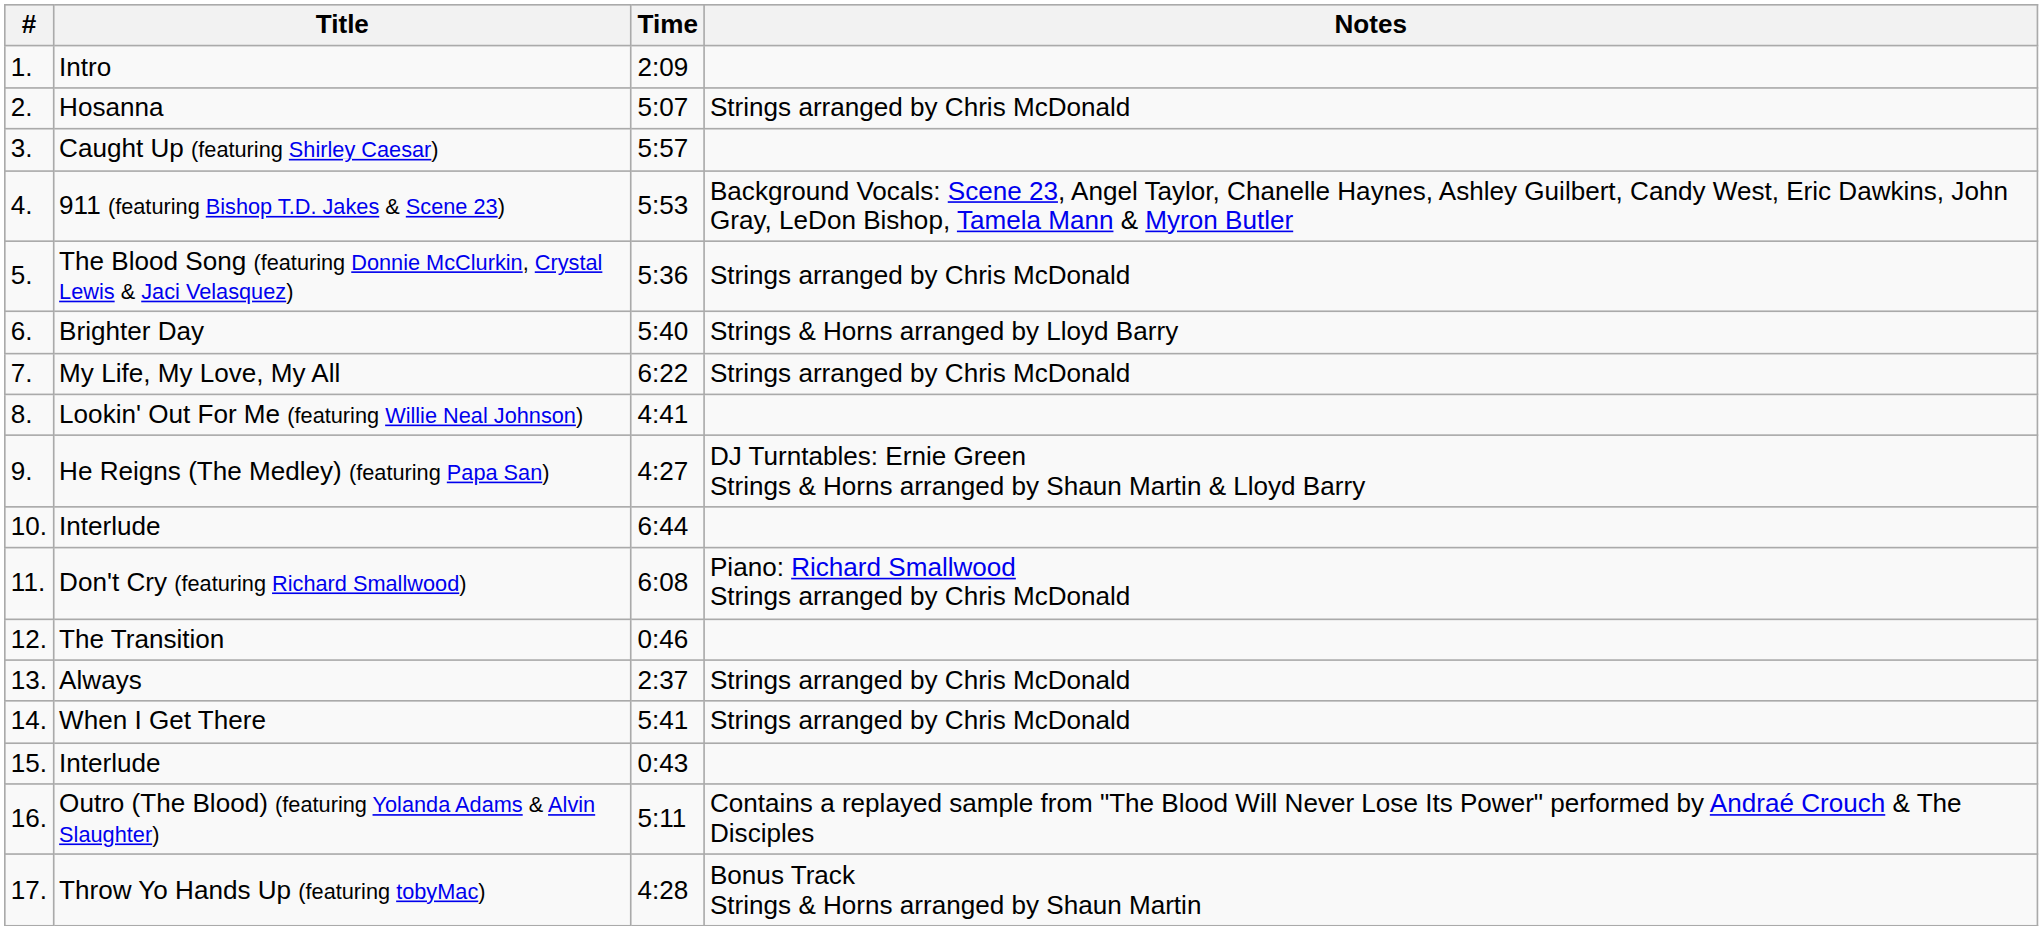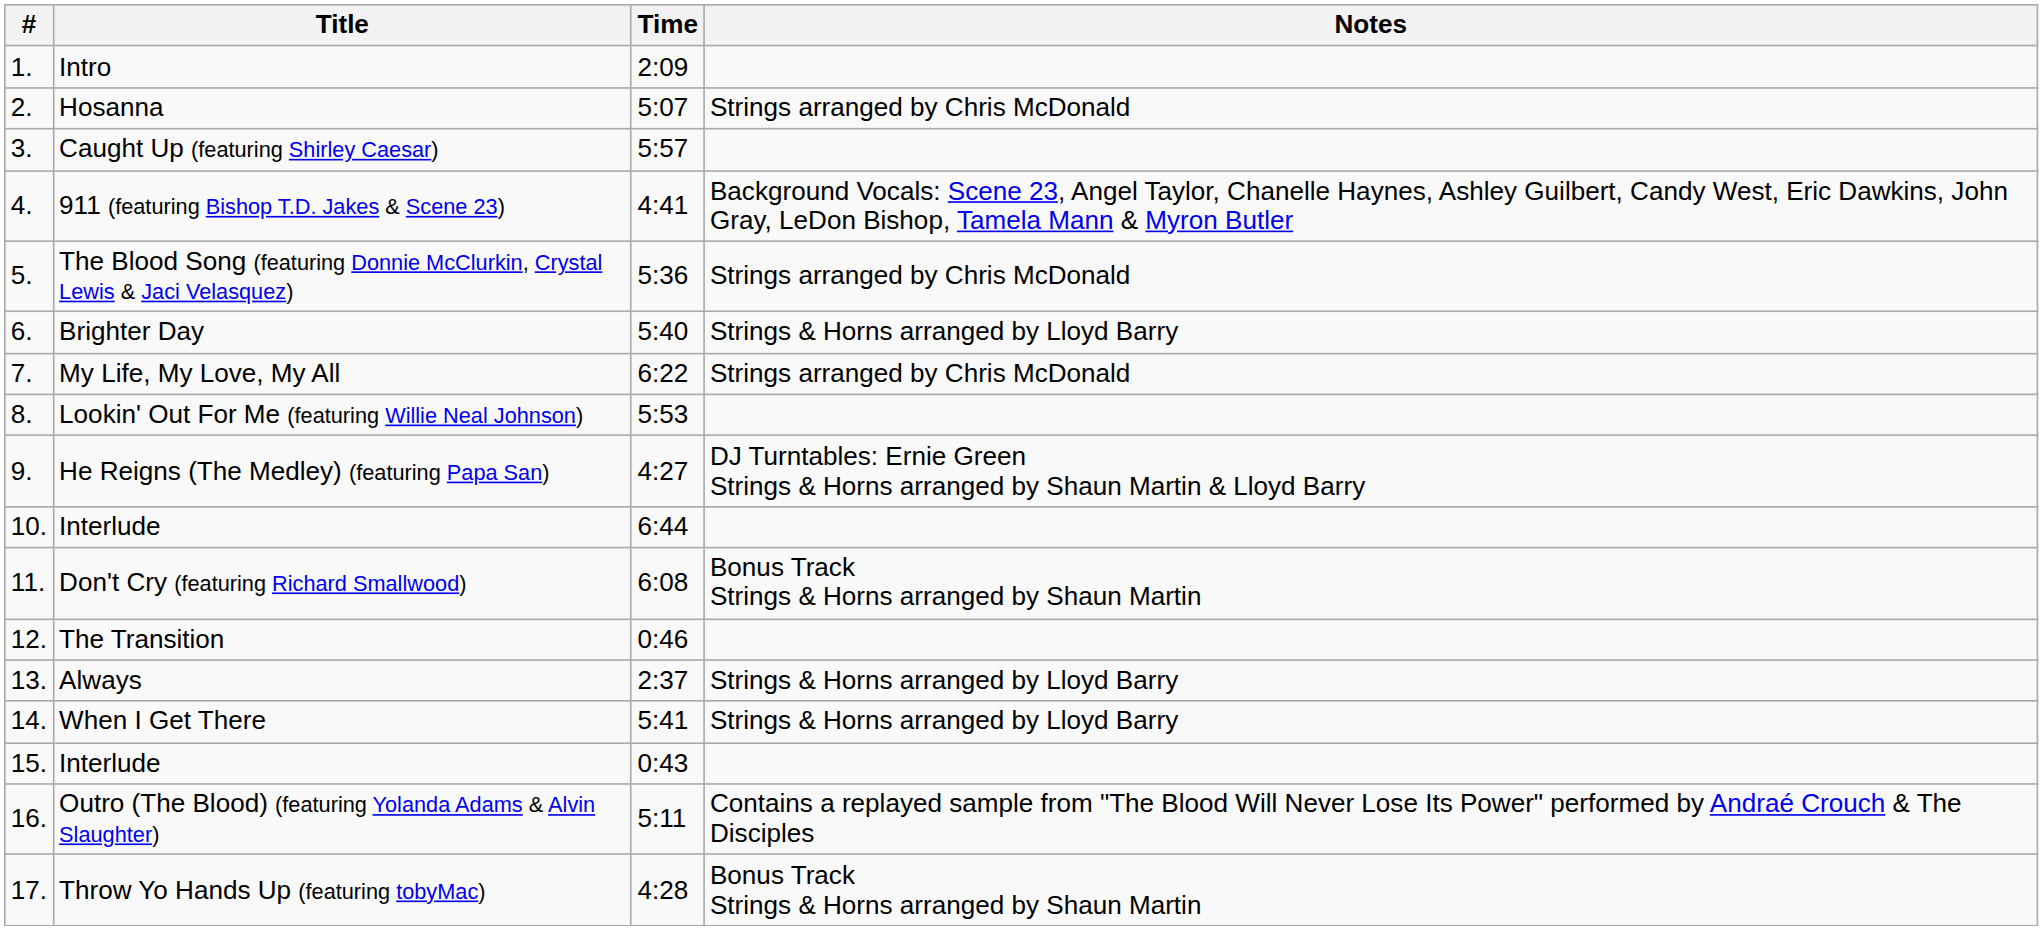911 (featuring Bishop T.D. Jakes & Scene 23) | Time: 5:53 -> 4:41
Lookin' Out For Me (featuring Willie Neal Johnson) | Time: 4:41 -> 5:53
Don't Cry (featuring Richard Smallwood) | Notes: Piano: Richard Smallwood Strings arranged by Chris McDonald -> Bonus Track Strings & Horns arranged by Shaun Martin
Always | Notes: Strings arranged by Chris McDonald -> Strings & Horns arranged by Lloyd Barry
When I Get There | Notes: Strings arranged by Chris McDonald -> Strings & Horns arranged by Lloyd Barry
